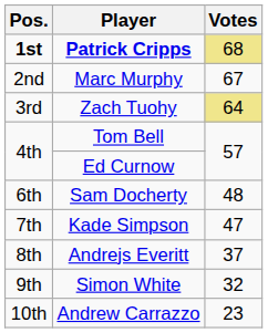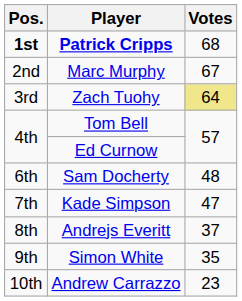Patrick Cripps | Votes: khaki background -> no background
Simon White | Votes: 32 -> 35
